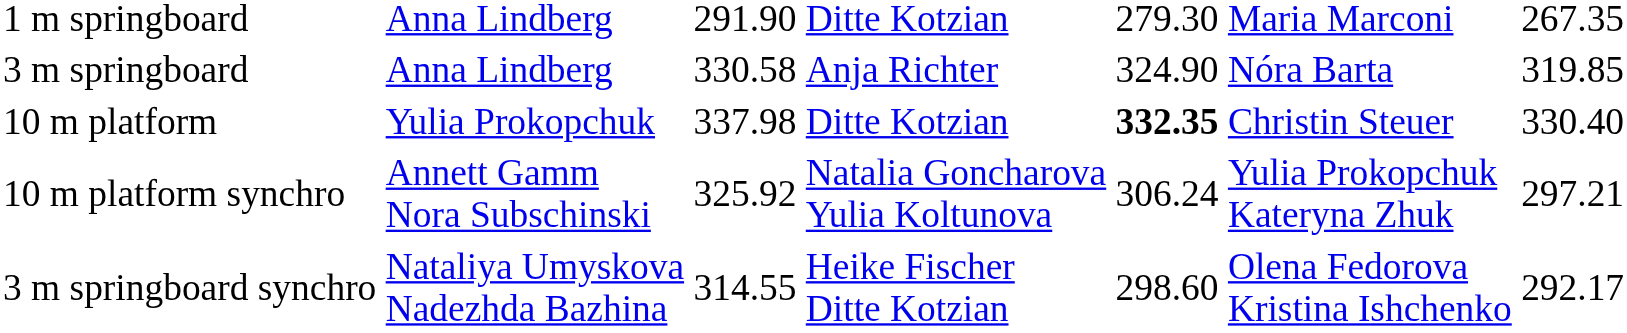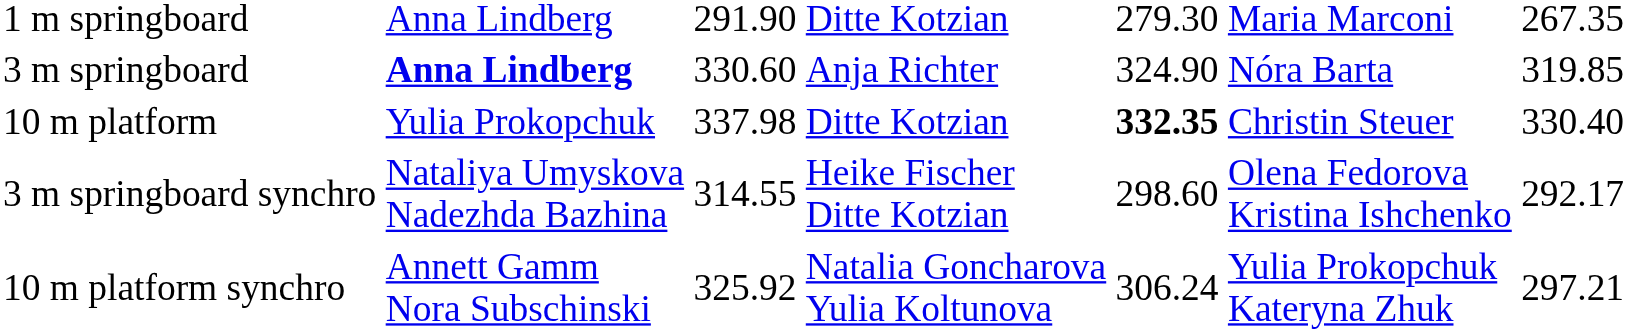3 m springboard | column 2: normal -> bold
3 m springboard | column 3: 330.58 -> 330.60
rows swapped: 3 m springboard synchro <-> 10 m platform synchro
